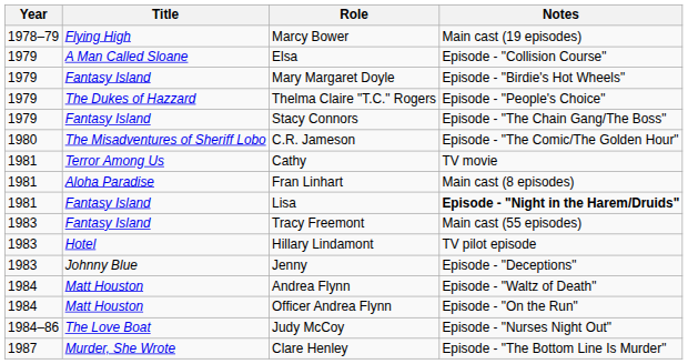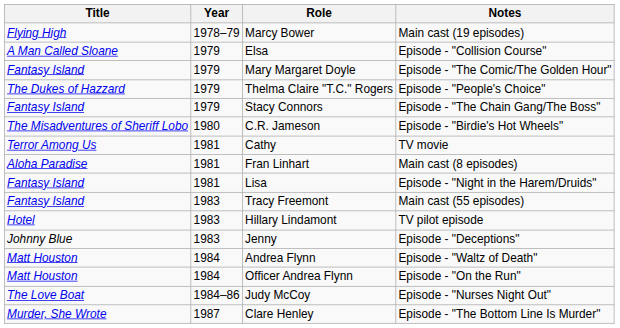columns swapped: Year <-> Title
Mary Margaret Doyle | Notes: Episode - "Birdie's Hot Wheels" -> Episode - "The Comic/The Golden Hour"
C.R. Jameson | Notes: Episode - "The Comic/The Golden Hour" -> Episode - "Birdie's Hot Wheels"
Lisa | Notes: bold -> normal
